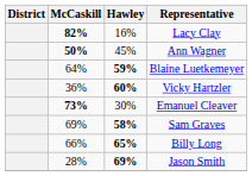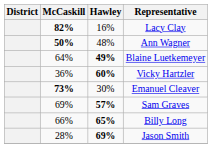Ann Wagner | Hawley: 45% -> 48%
Blaine Luetkemeyer | Hawley: 59% -> 49%
Sam Graves | Hawley: 58% -> 57%
